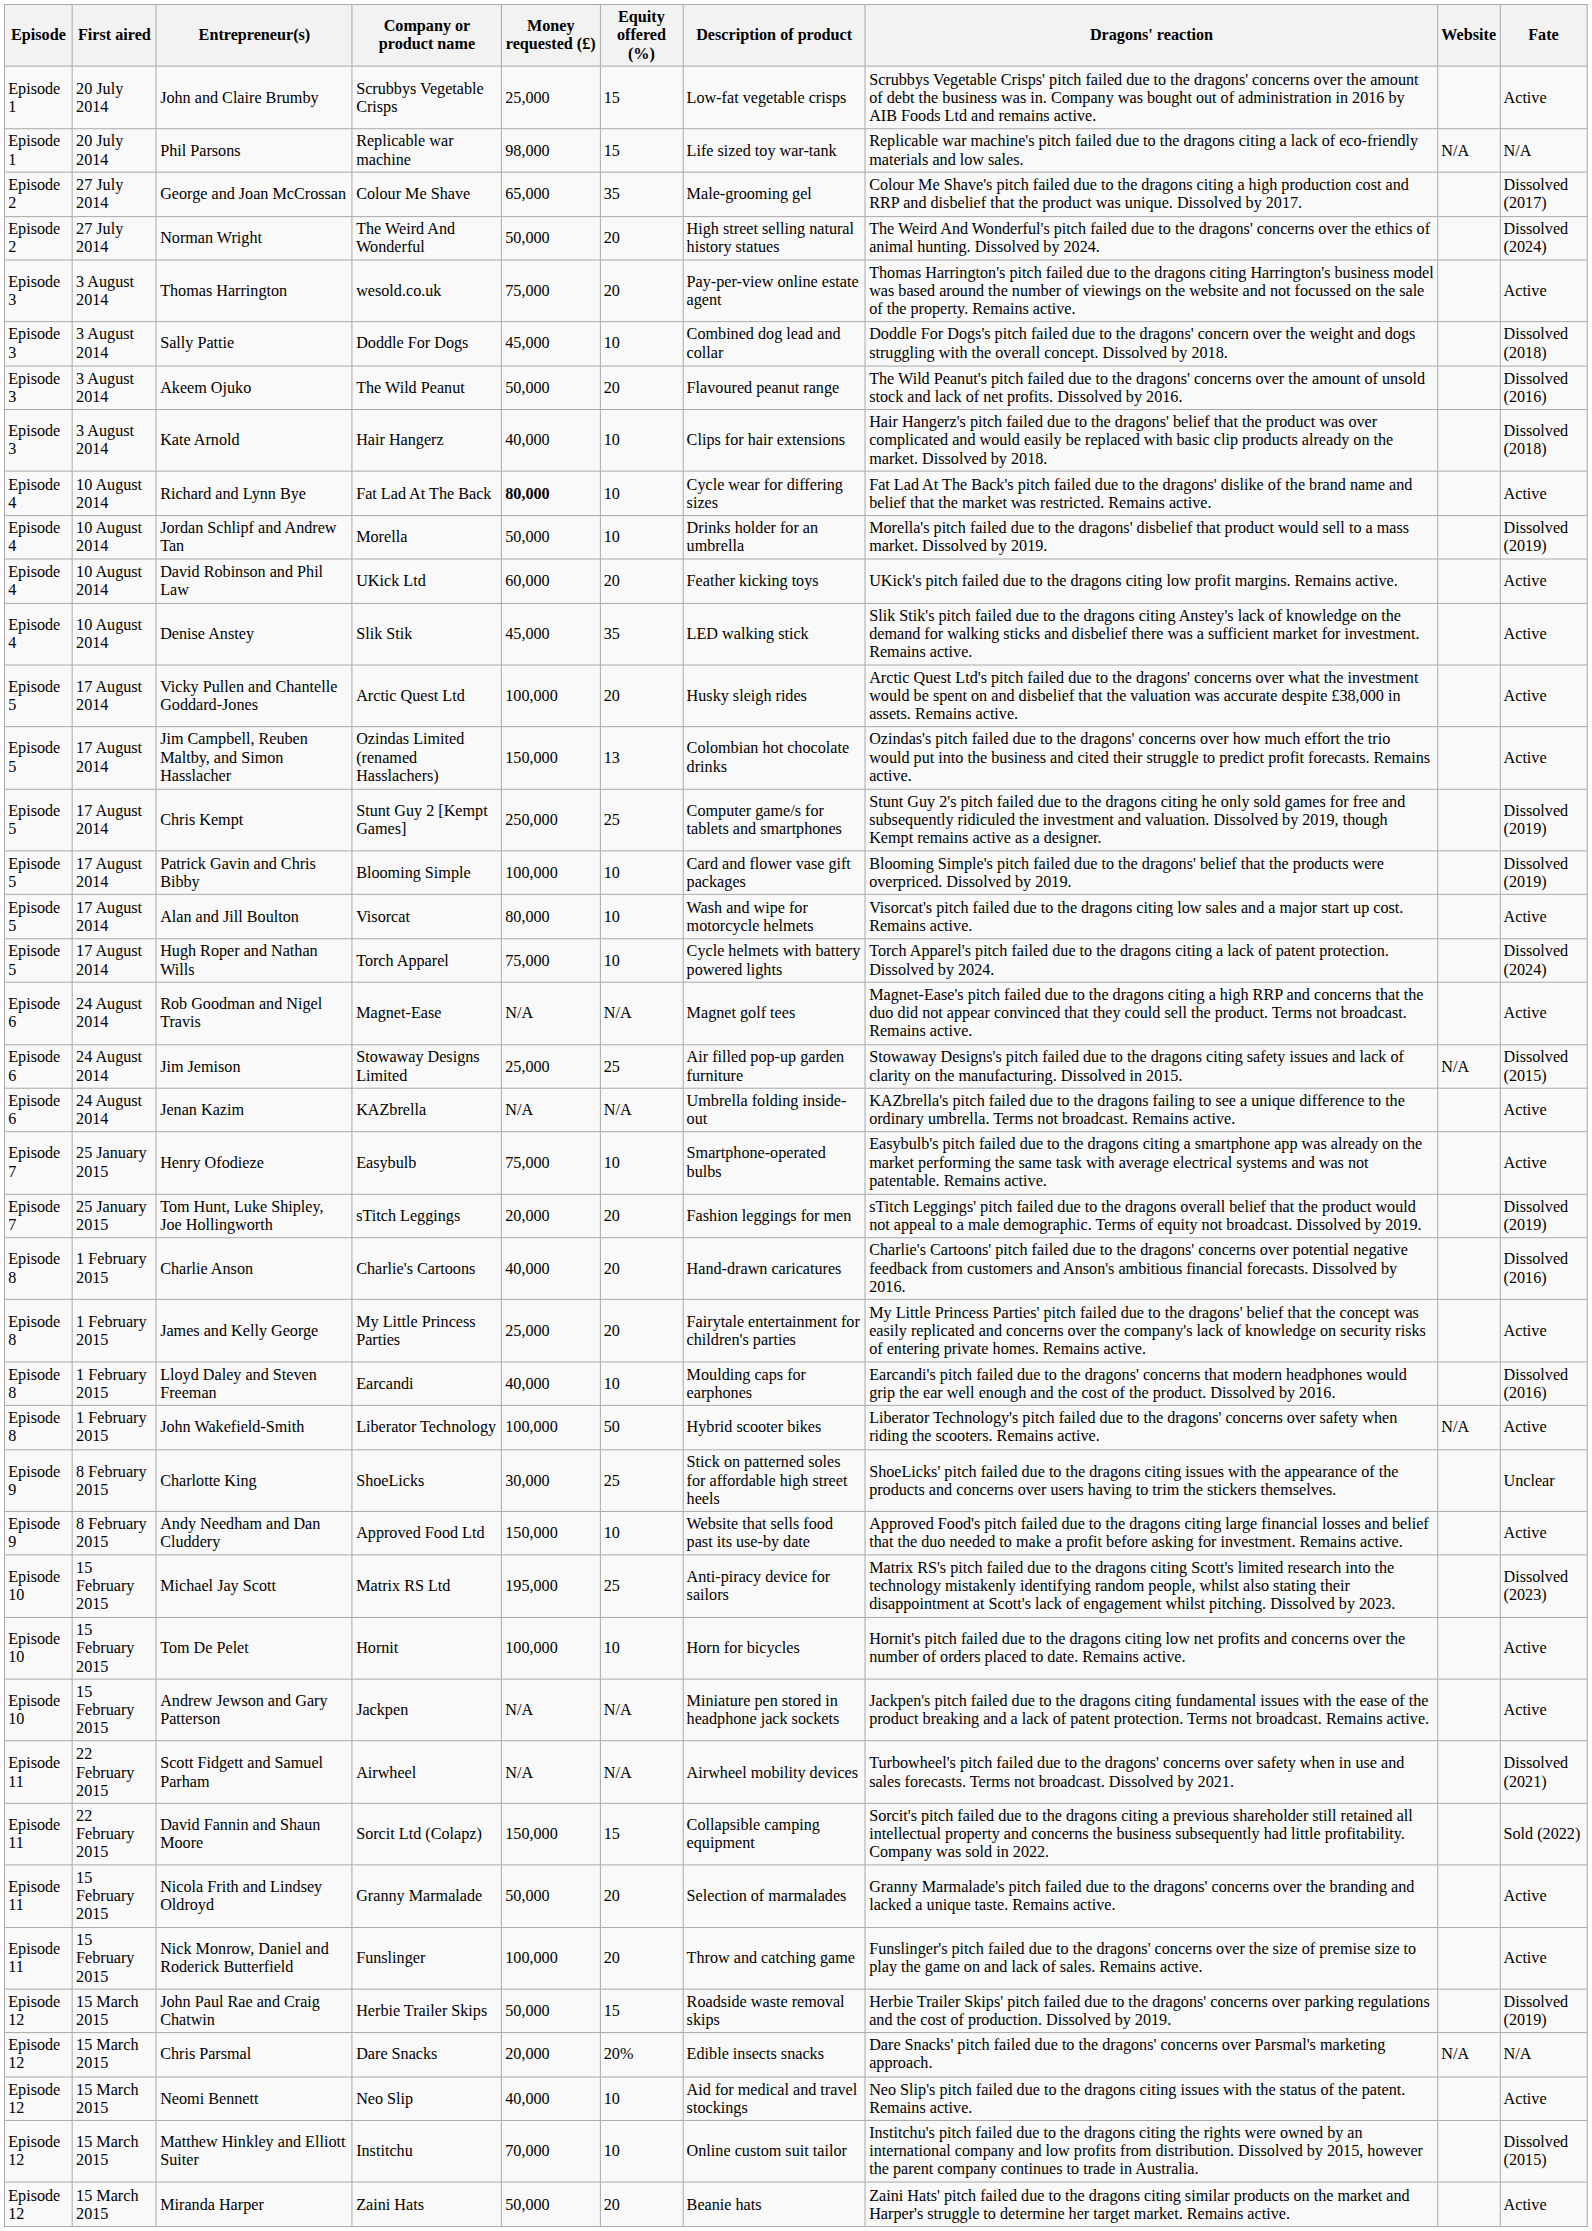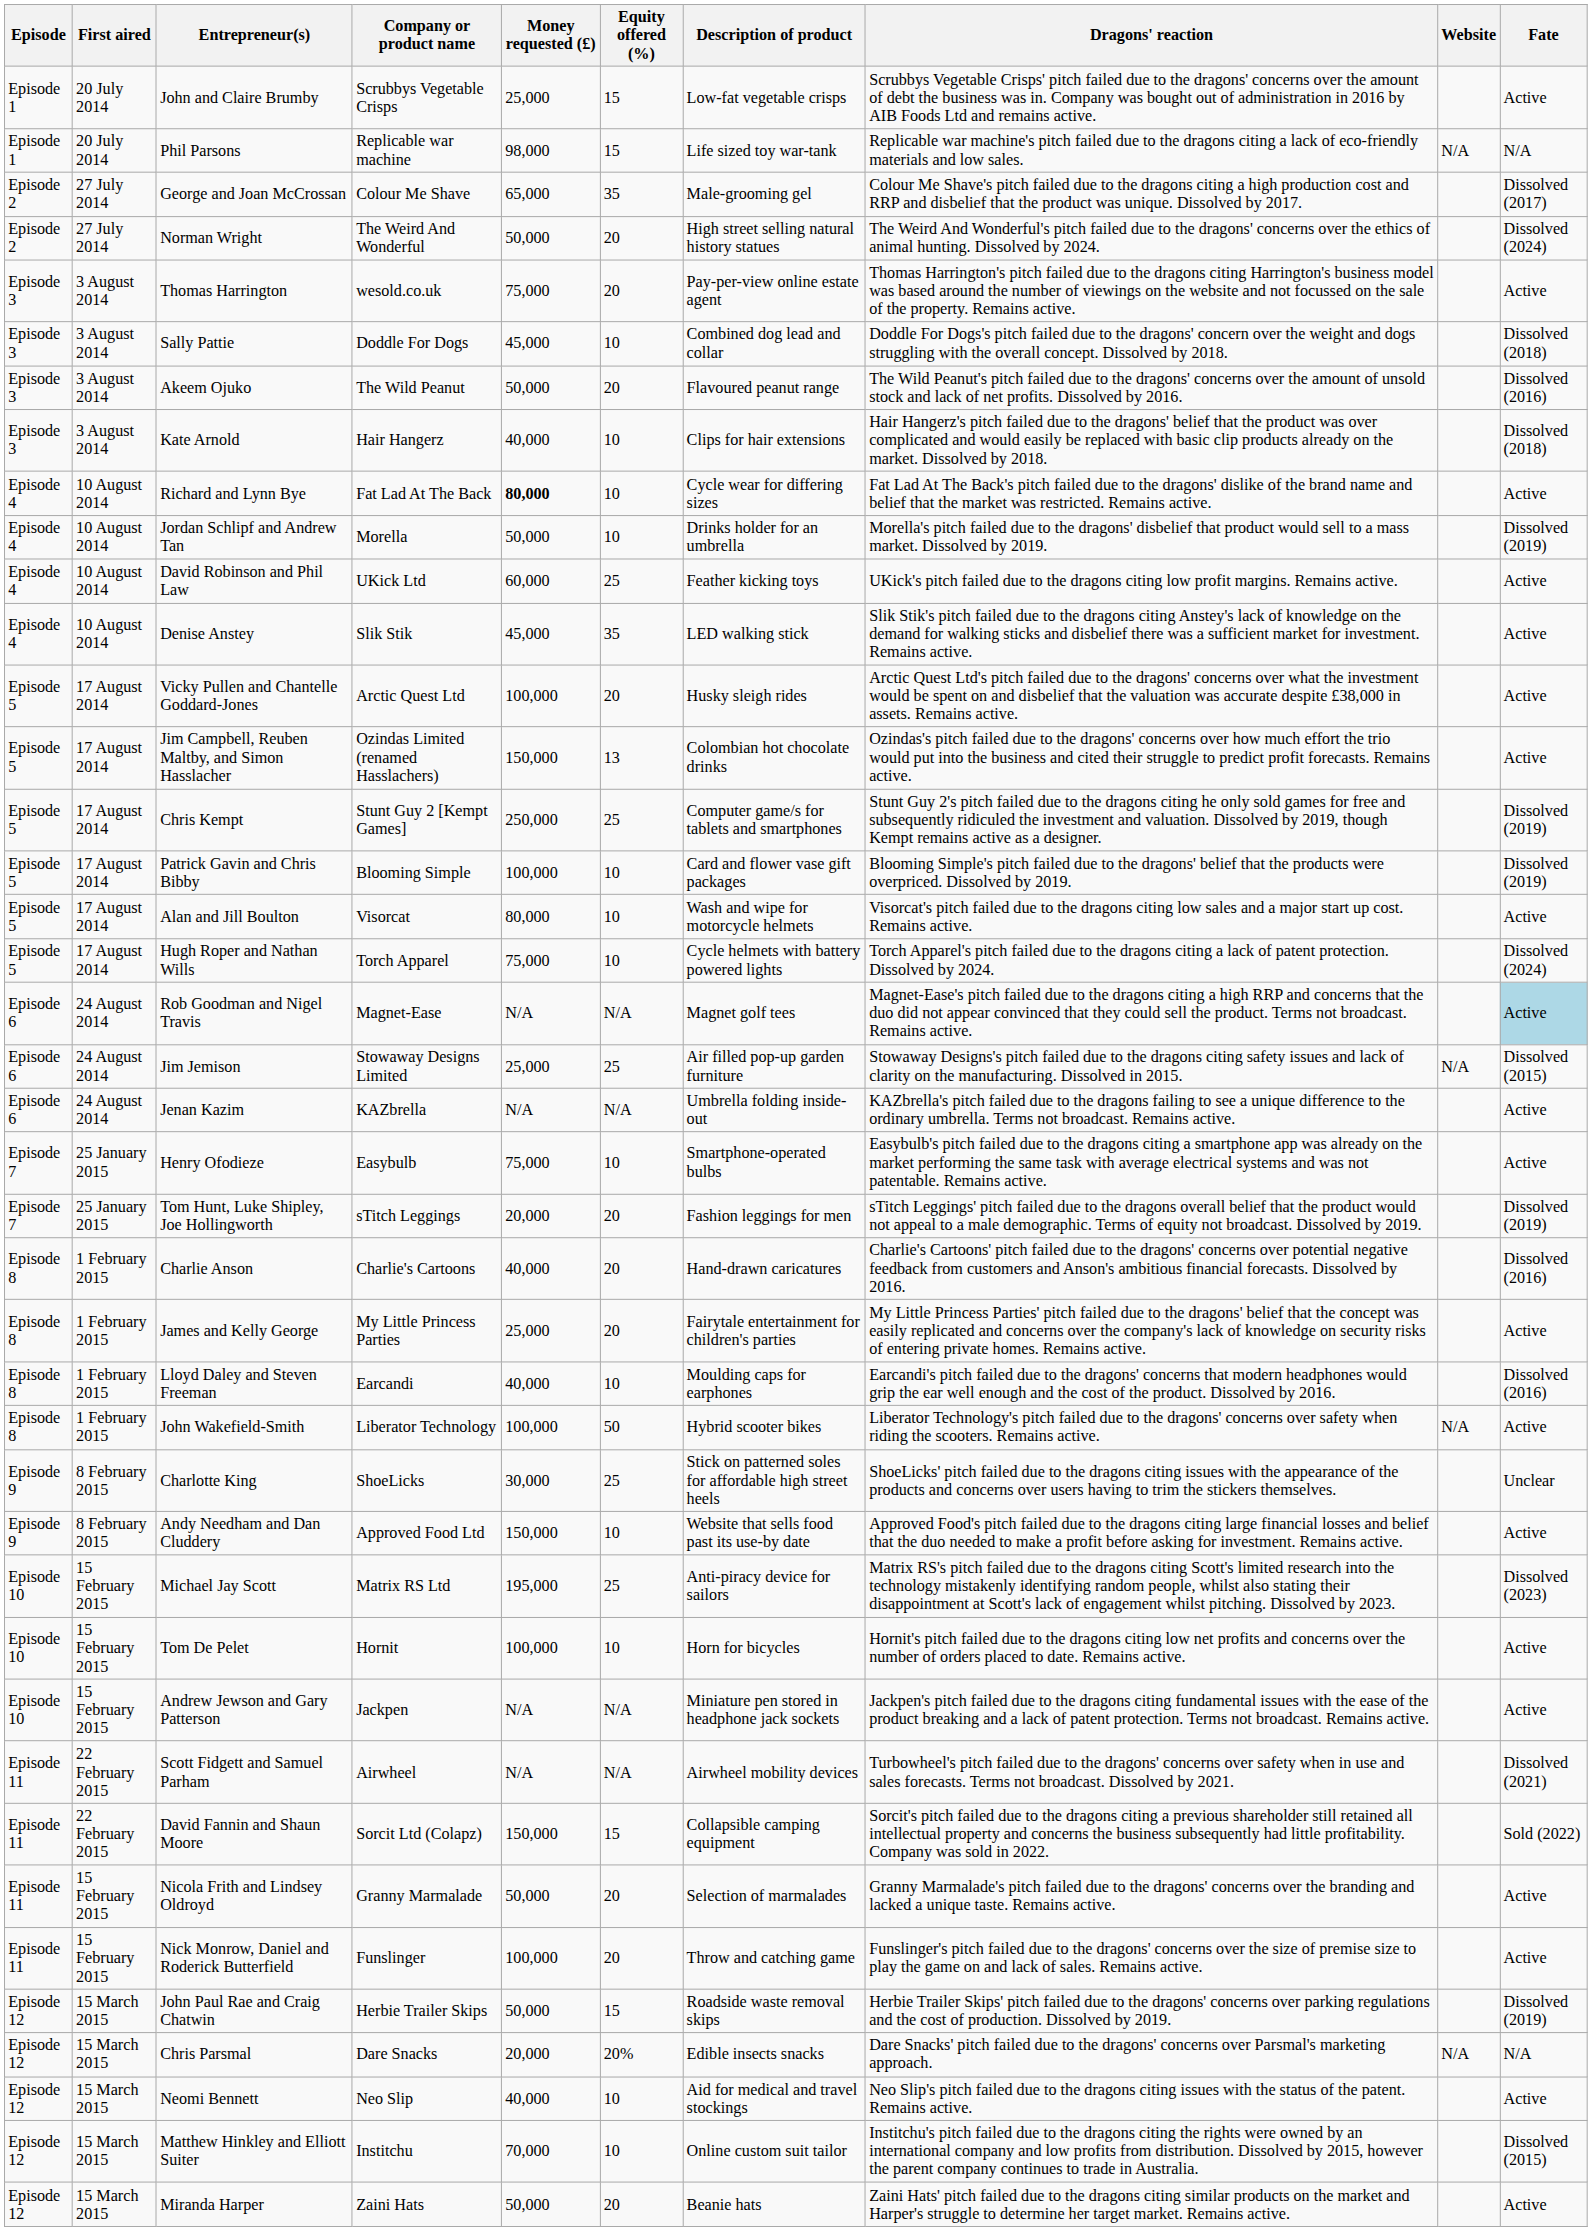David Robinson and Phil Law | Equity offered (%): 20 -> 25
Rob Goodman and Nigel Travis | Fate: no background -> lightblue background
